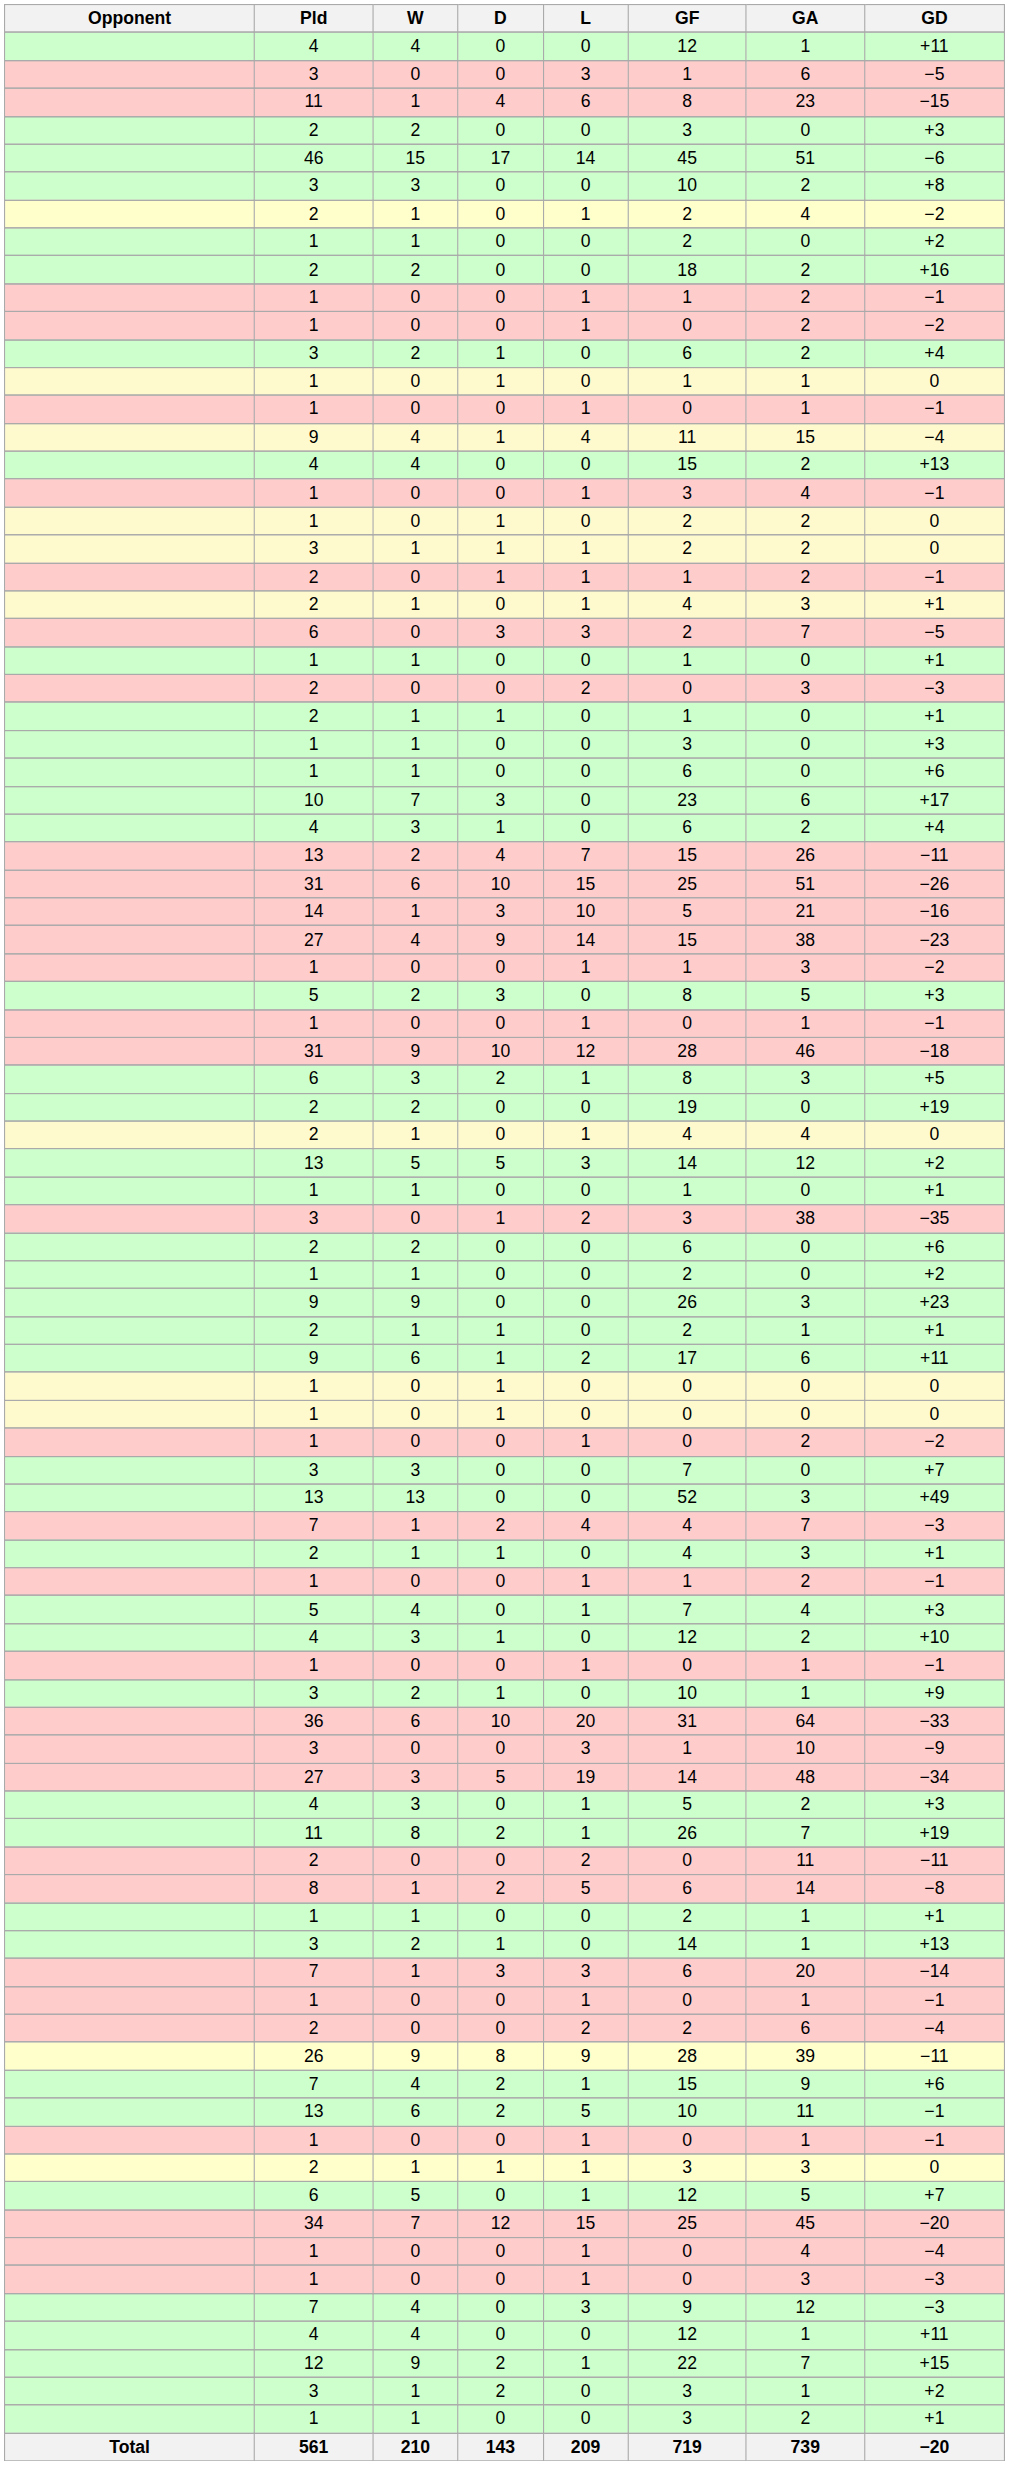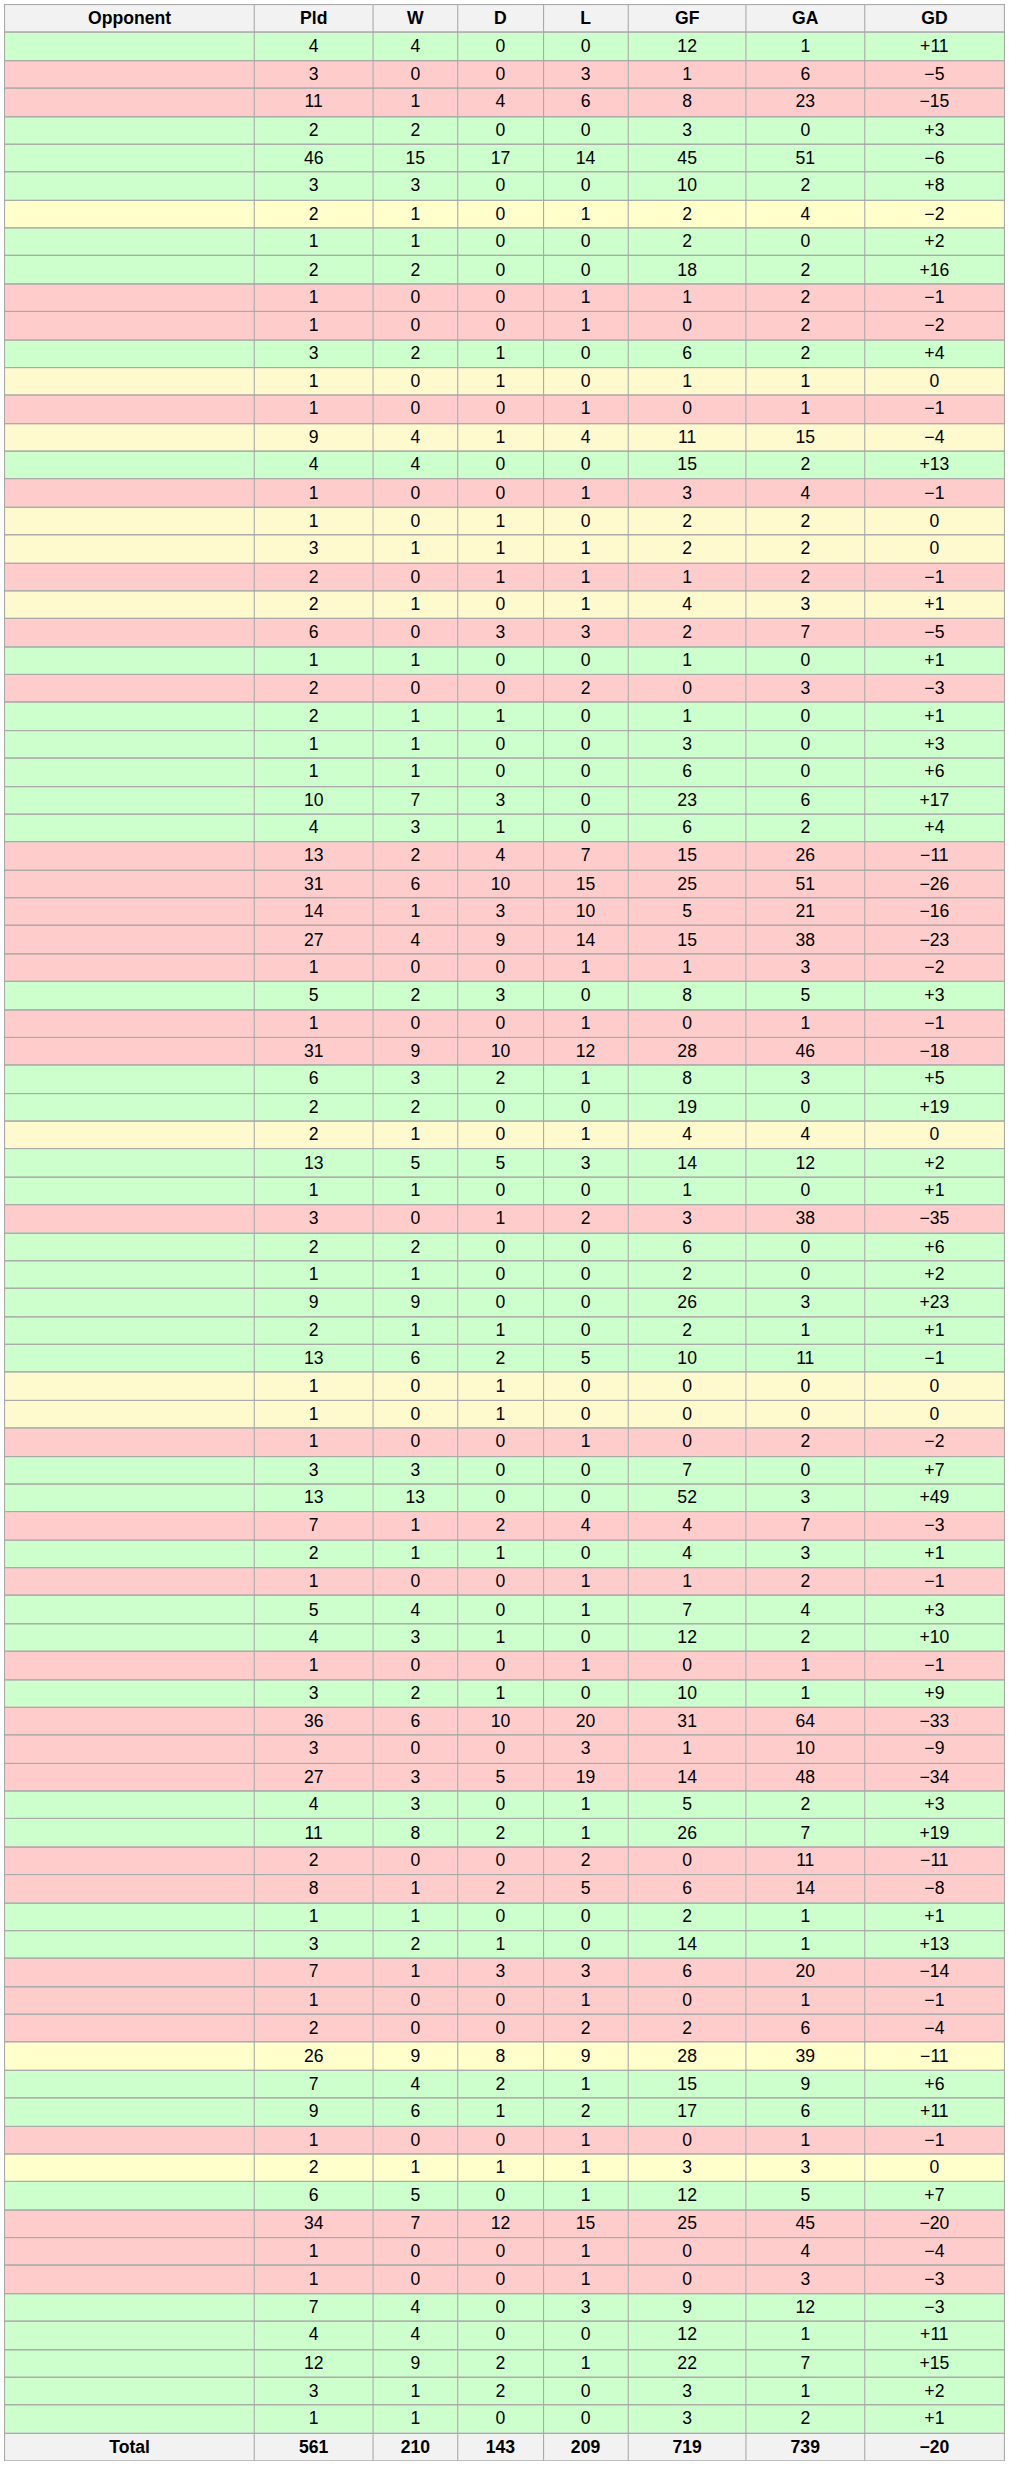rows swapped: 9 / 6 <-> 13 / 6
